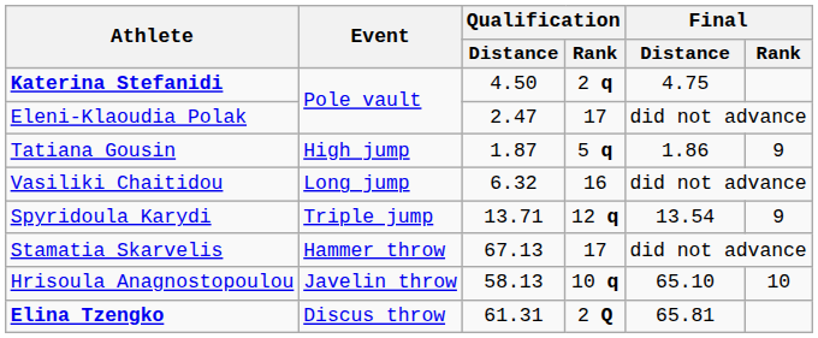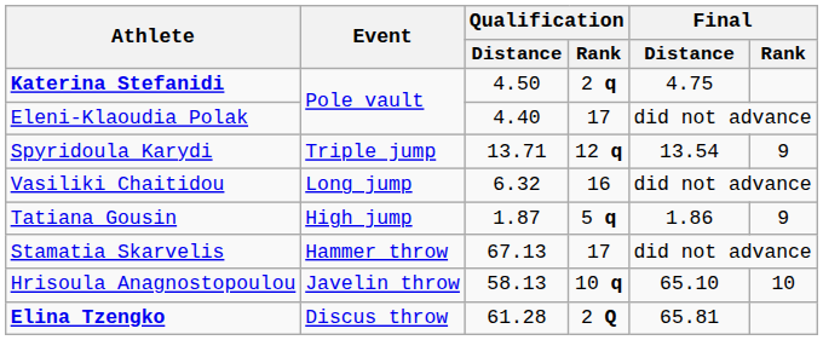Eleni-Klaoudia Polak | Qualification / Distance: 2.47 -> 4.40
rows swapped: Tatiana Gousin <-> Spyridoula Karydi
Elina Tzengko | Qualification / Distance: 61.31 -> 61.28
